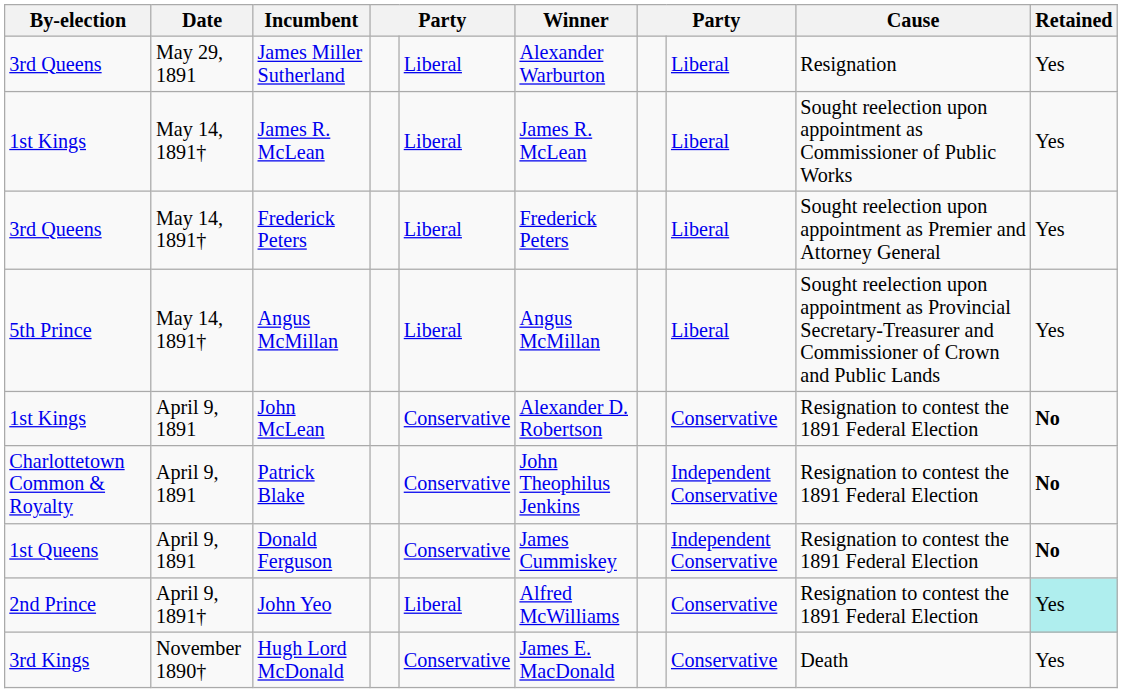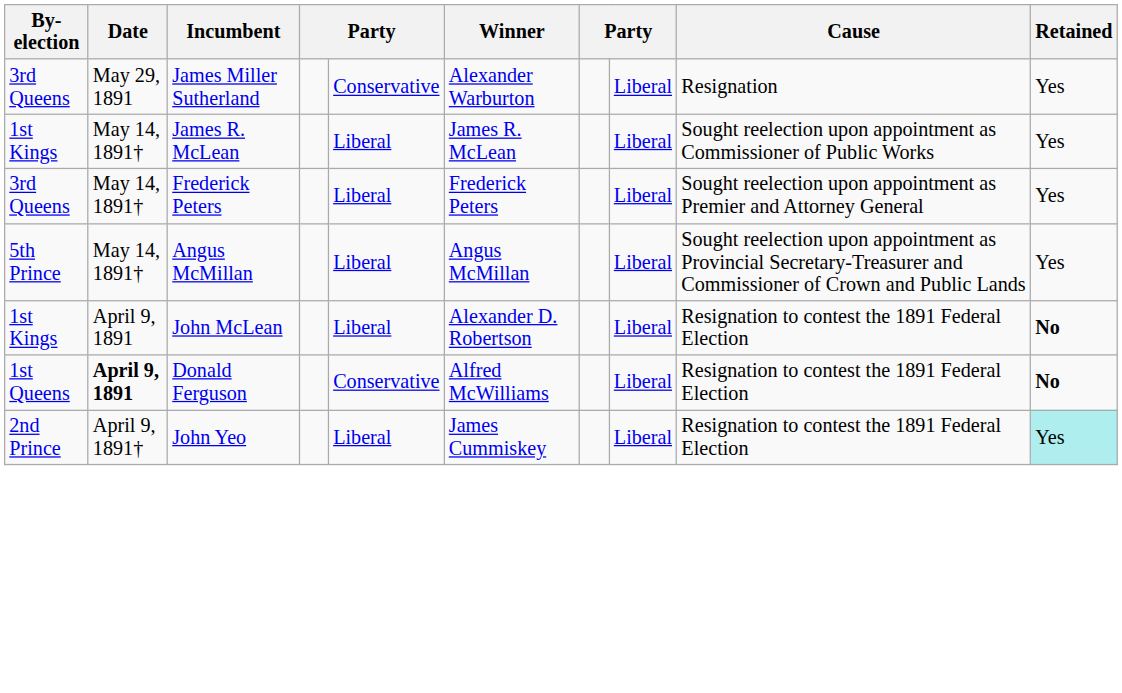James Miller Sutherland | column 5: Liberal -> Conservative
John McLean | column 5: Conservative -> Liberal
John McLean | column 8: Conservative -> Liberal
- row: Charlottetown Common & Royalty | April 9, 1891 | Patrick Blake | Conservative | John Theophilus Jenkins | Independent Conservative | Resignation to contest the 1891 Federal Election | No
Donald Ferguson | Date: normal -> bold
Donald Ferguson | Winner: James Cummiskey -> Alfred McWilliams
Donald Ferguson | column 8: Independent Conservative -> Liberal
John Yeo | Winner: Alfred McWilliams -> James Cummiskey
John Yeo | column 8: Conservative -> Liberal
- row: 3rd Kings | November 1890† | Hugh Lord McDonald | Conservative | James E. MacDonald | Conservative | Death | Yes
